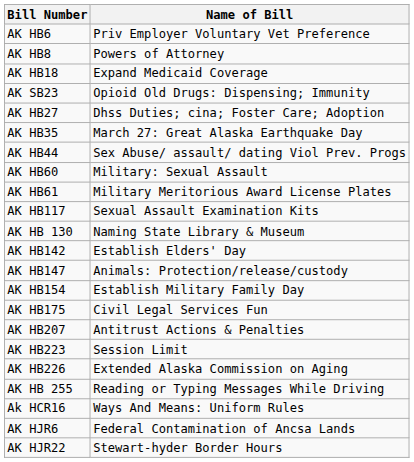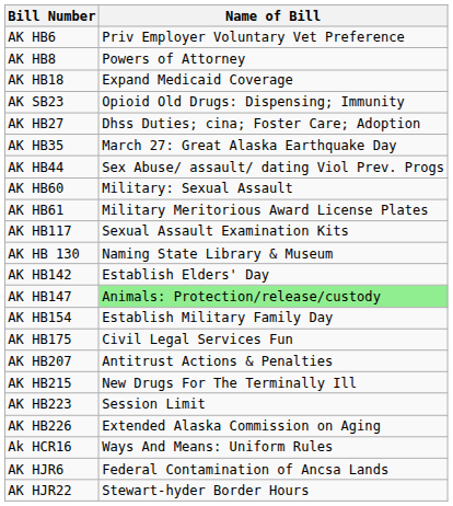AK HB147 | Name of Bill: no background -> lightgreen background
+ row: AK HB215 | New Drugs For The Terminally Ill
- row: AK HB 255 | Reading or Typing Messages While Driving
